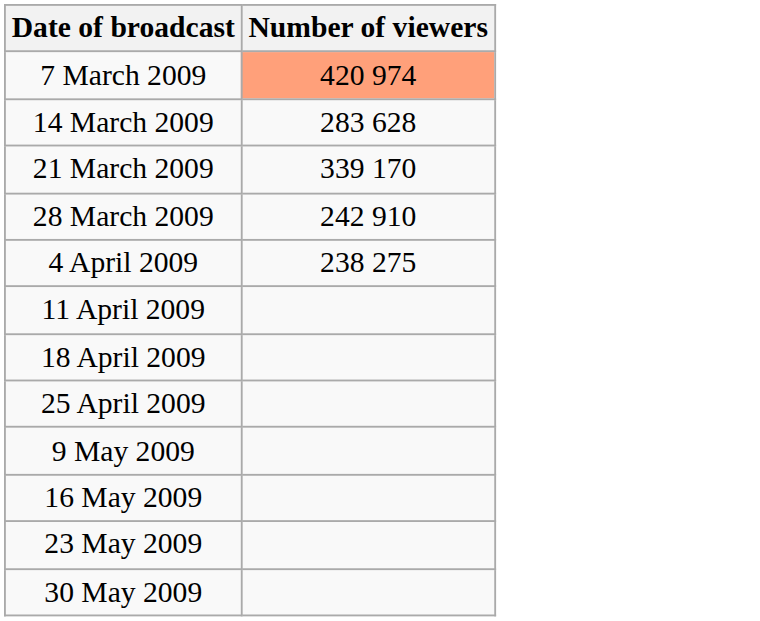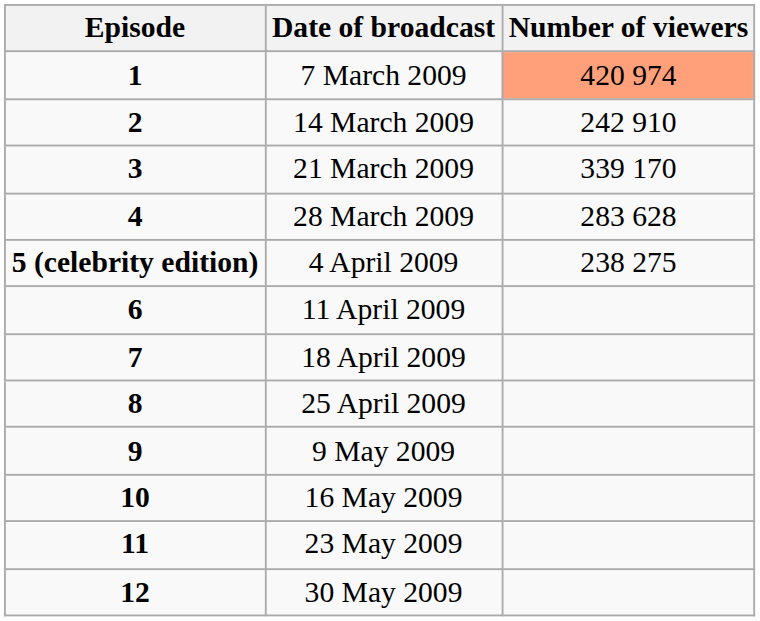+ column: Episode | 1 | 2 | 3 | 4 | 5 (celebrity edition) | 6 | 7 | 8 | 9 | 10 | 11 | 12
14 March 2009 | Number of viewers: 283 628 -> 242 910
28 March 2009 | Number of viewers: 242 910 -> 283 628
